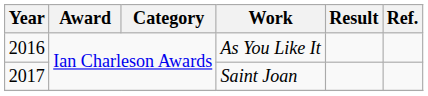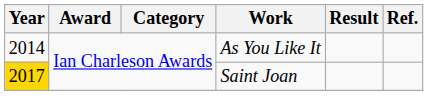As You Like It | Year: 2016 -> 2014
Saint Joan | Year: no background -> gold background
